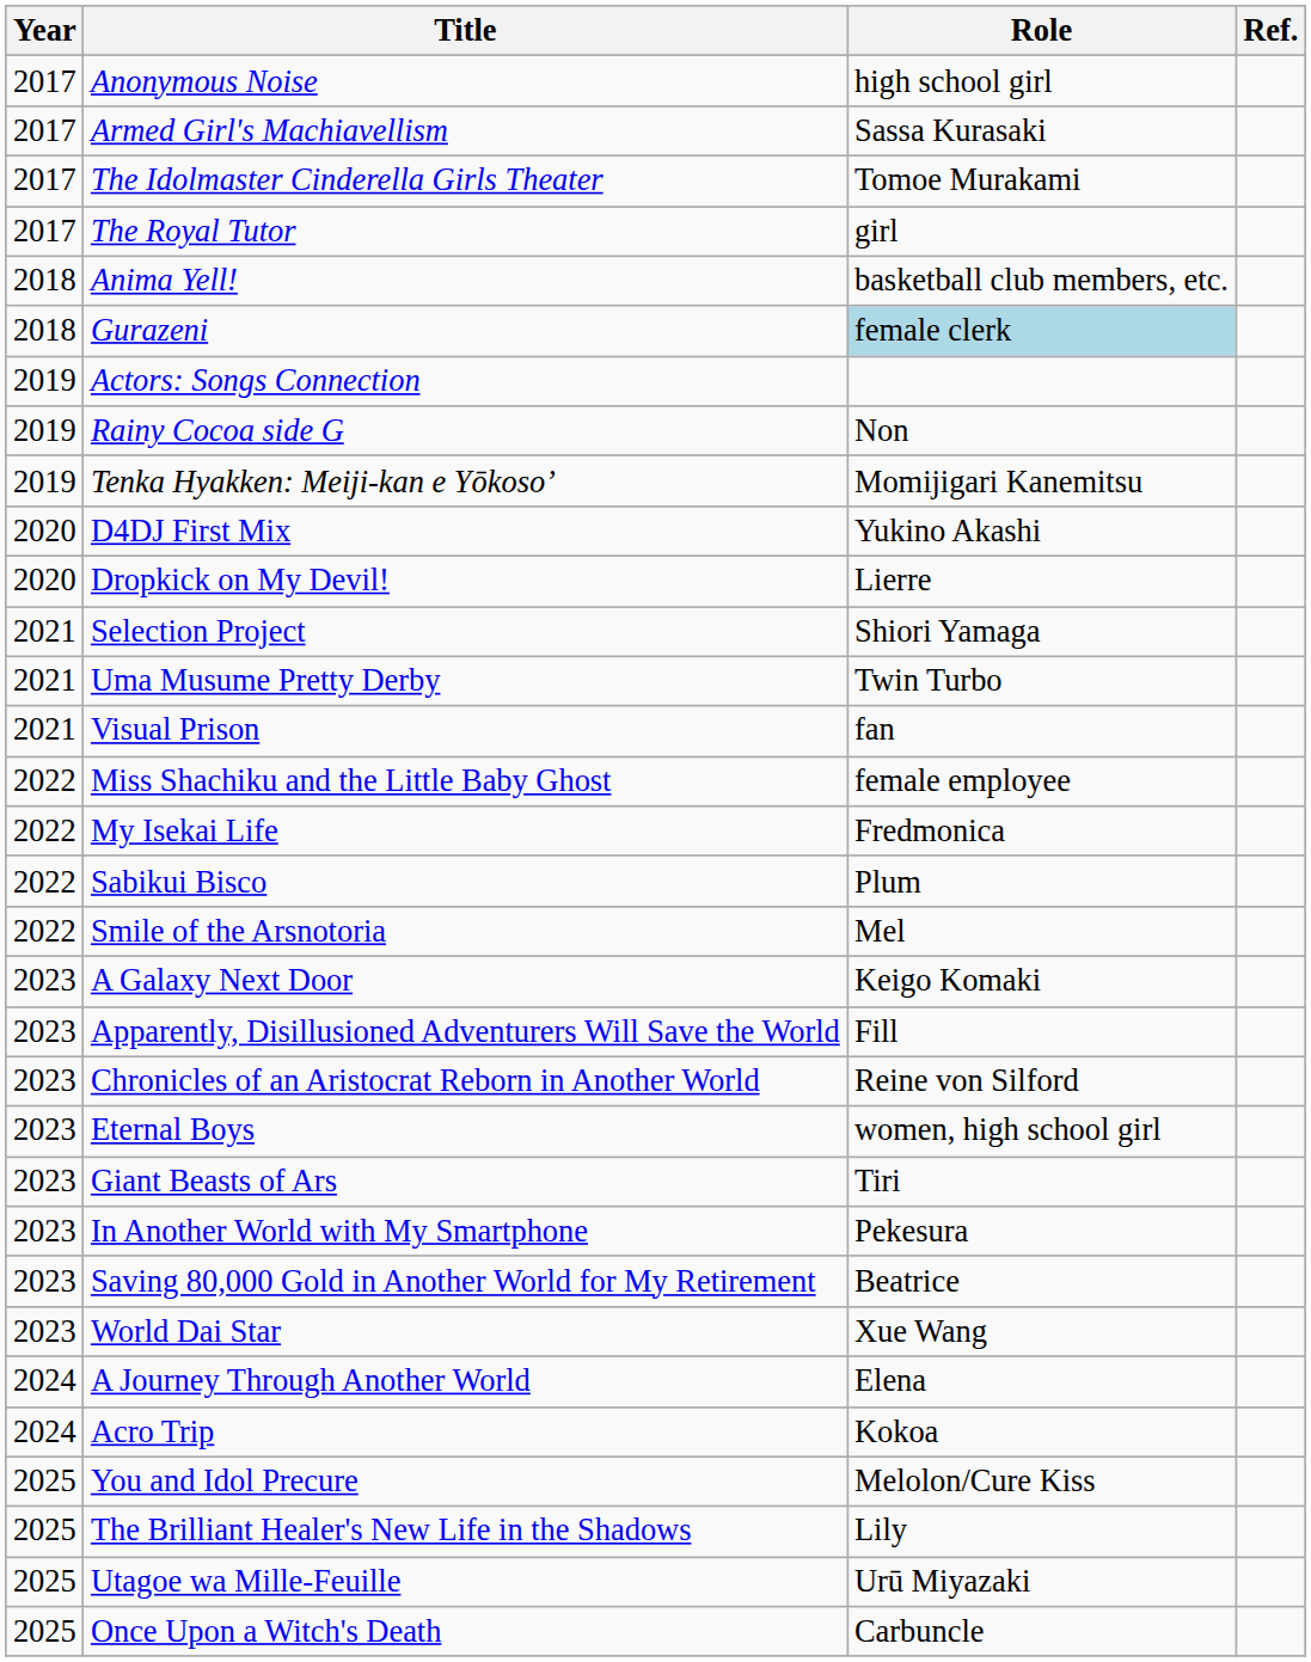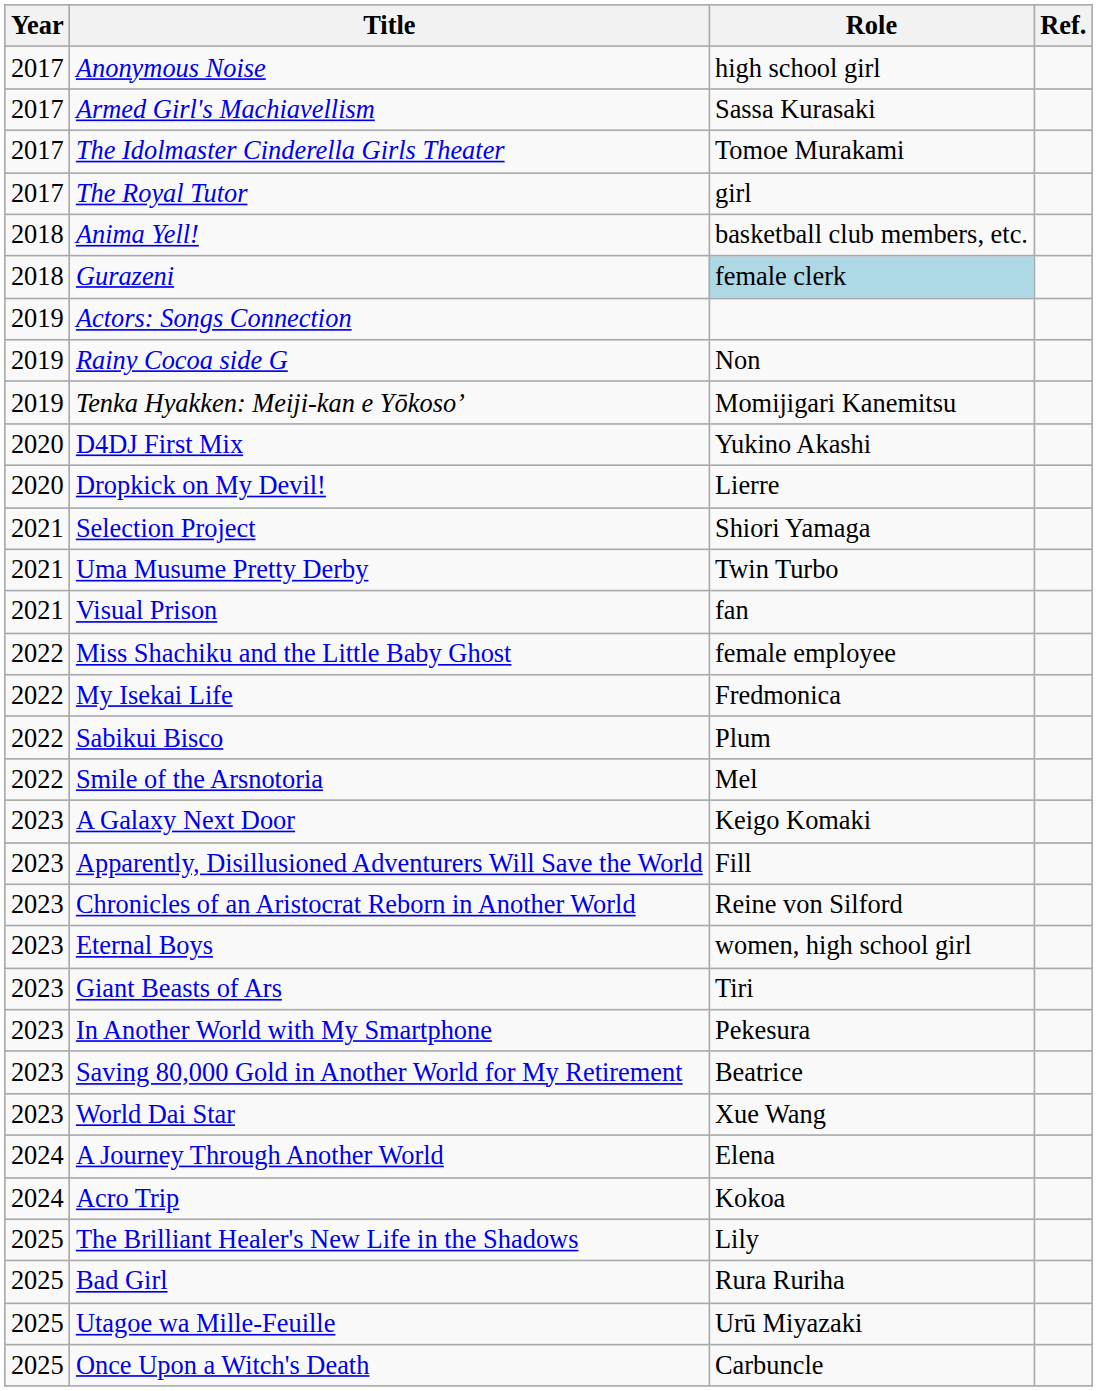- row: 2025 | You and Idol Precure | Melolon/Cure Kiss
+ row: 2025 | Bad Girl | Rura Ruriha
